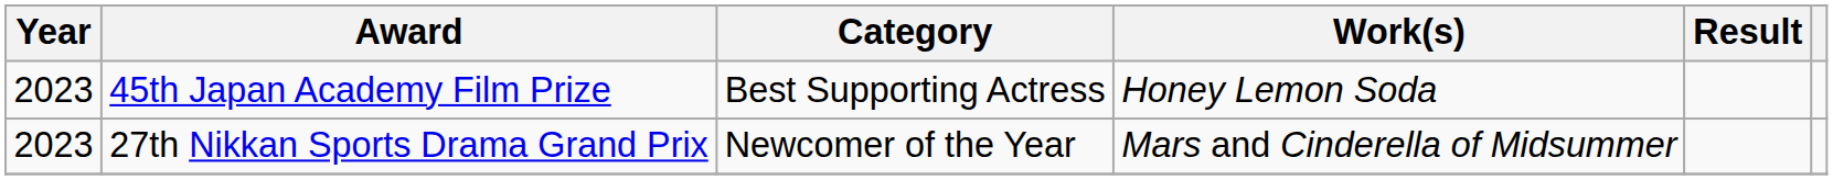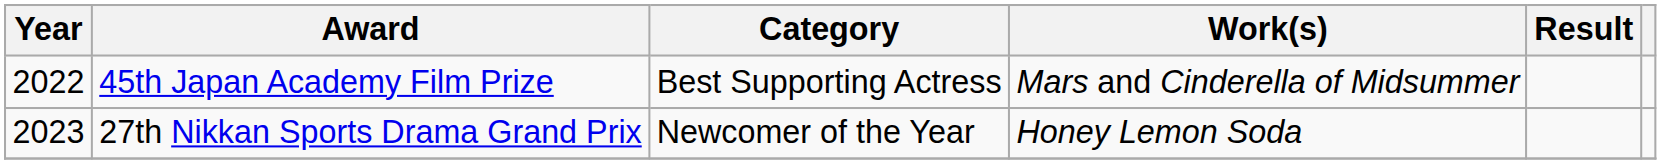45th Japan Academy Film Prize | Year: 2023 -> 2022
45th Japan Academy Film Prize | Work(s): Honey Lemon Soda -> Mars and Cinderella of Midsummer
27th Nikkan Sports Drama Grand Prix | Work(s): Mars and Cinderella of Midsummer -> Honey Lemon Soda
